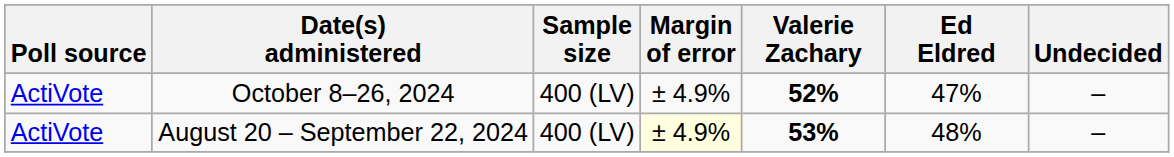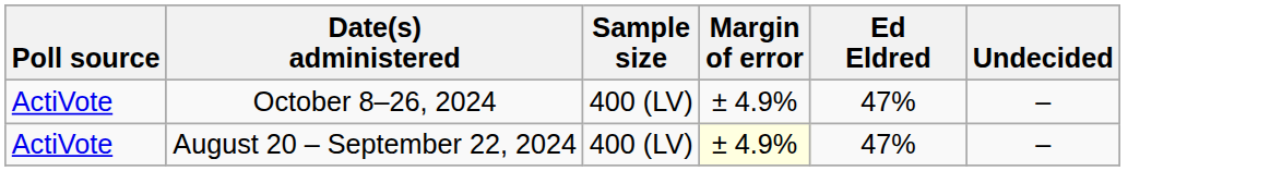- column: Valerie Zachary | 52% | 53%
August 20 – September 22, 2024 | Ed Eldred: 48% -> 47%
